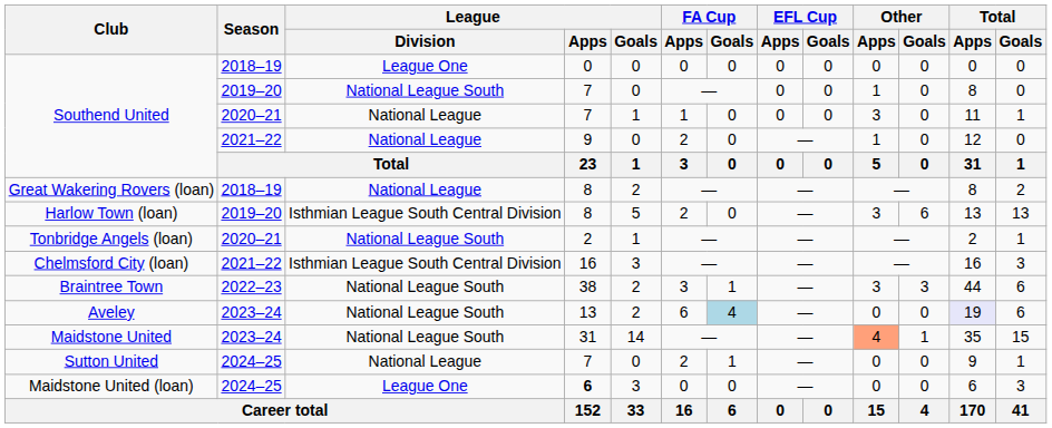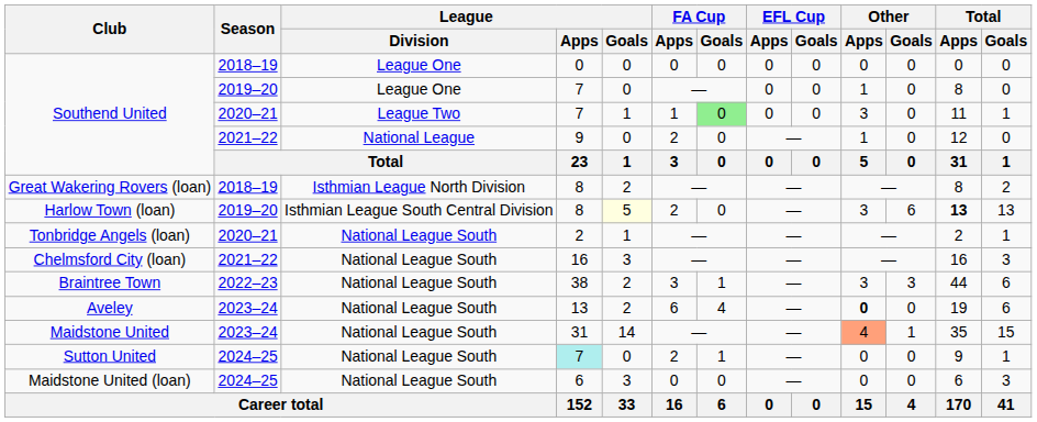Southend United / 2019–20 | League / Division: National League South -> League One
Southend United / 2020–21 | League / Division: National League -> League Two
Southend United / 2020–21 | FA Cup / Goals: no background -> lightgreen background
Great Wakering Rovers (loan) | League / Division: National League -> Isthmian League North Division
Harlow Town (loan) | League / Goals: no background -> lightyellow background
Harlow Town (loan) | Total / Apps: normal -> bold
Chelmsford City (loan) | League / Division: Isthmian League South Central Division -> National League South
Aveley | FA Cup / Goals: lightblue background -> no background
Aveley | Other / Apps: normal -> bold
Aveley | Total / Apps: lavender background -> no background
Sutton United | League / Division: National League -> National League South
Sutton United | League / Apps: no background -> paleturquoise background
Maidstone United (loan) | League / Division: League One -> National League South
Maidstone United (loan) | League / Apps: bold -> normal
